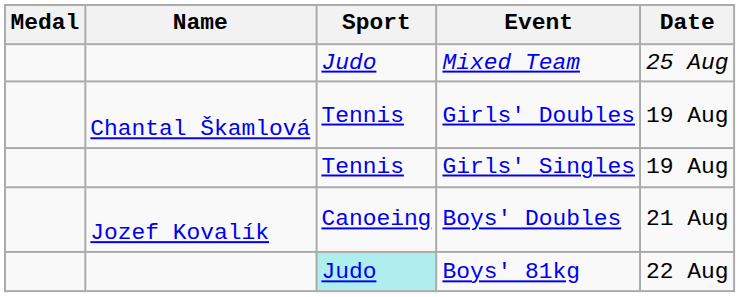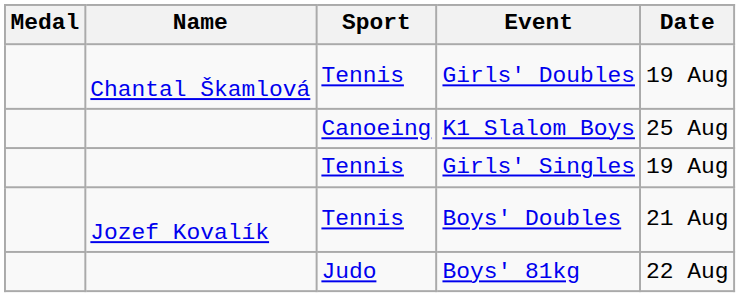- row: Judo | Mixed Team | 25 Aug
+ row: Canoeing | K1 Slalom Boys | 25 Aug
Boys' Doubles | Sport: Canoeing -> Tennis
Boys' 81kg | Sport: paleturquoise background -> no background
